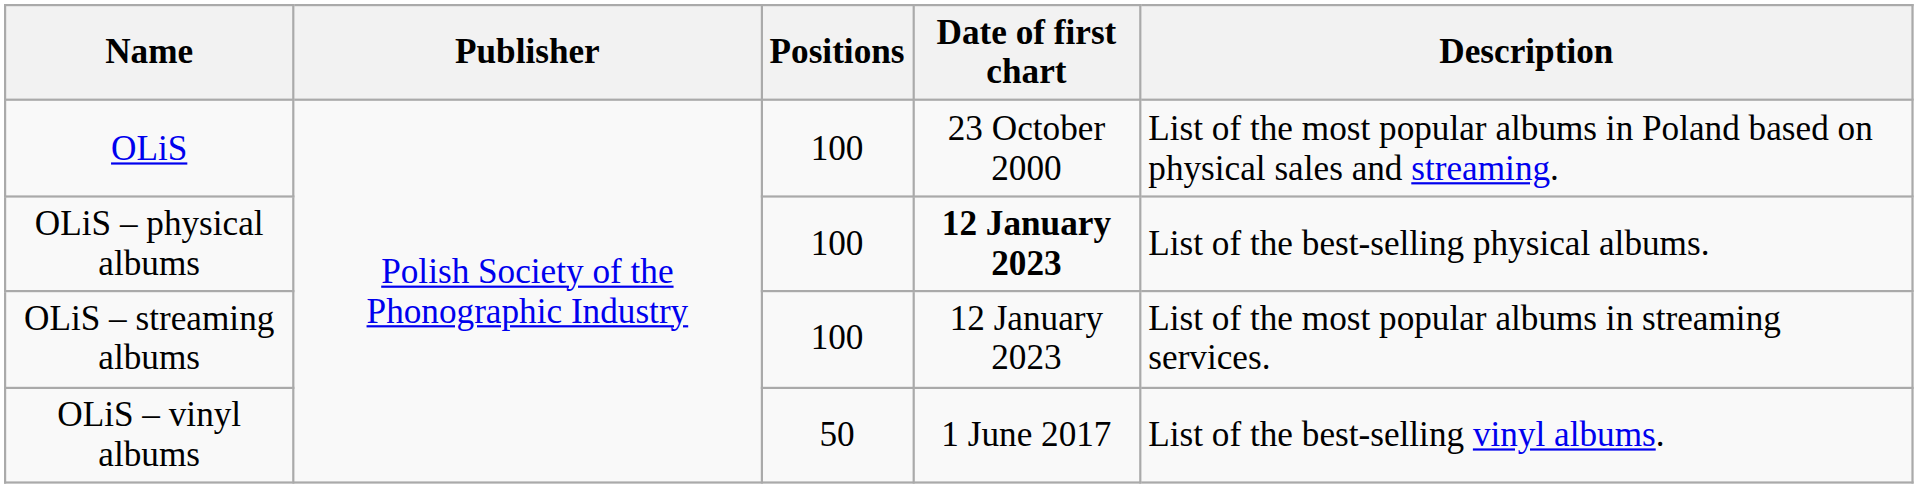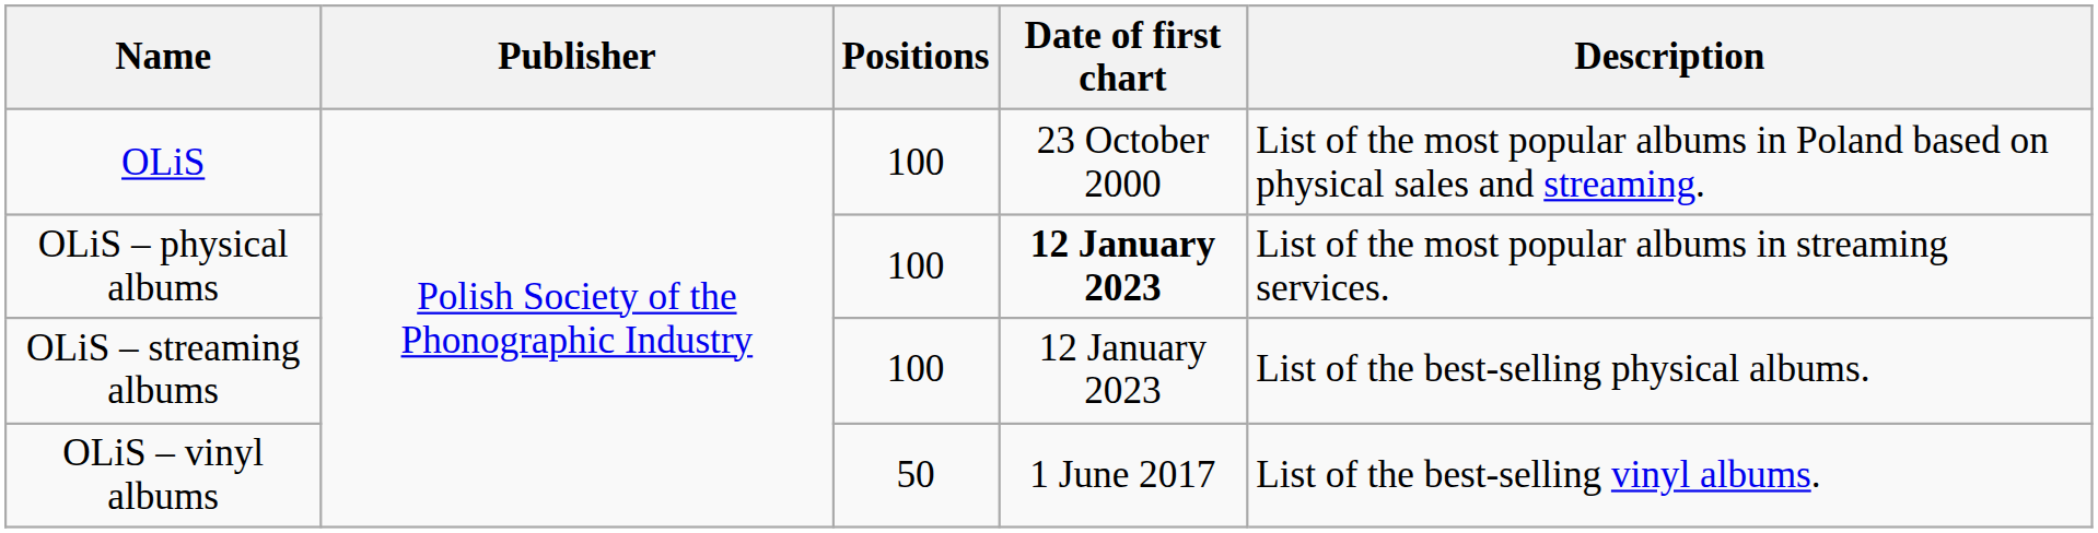OLiS – physical albums | Description: List of the best-selling physical albums. -> List of the most popular albums in streaming services.
OLiS – streaming albums | Description: List of the most popular albums in streaming services. -> List of the best-selling physical albums.
